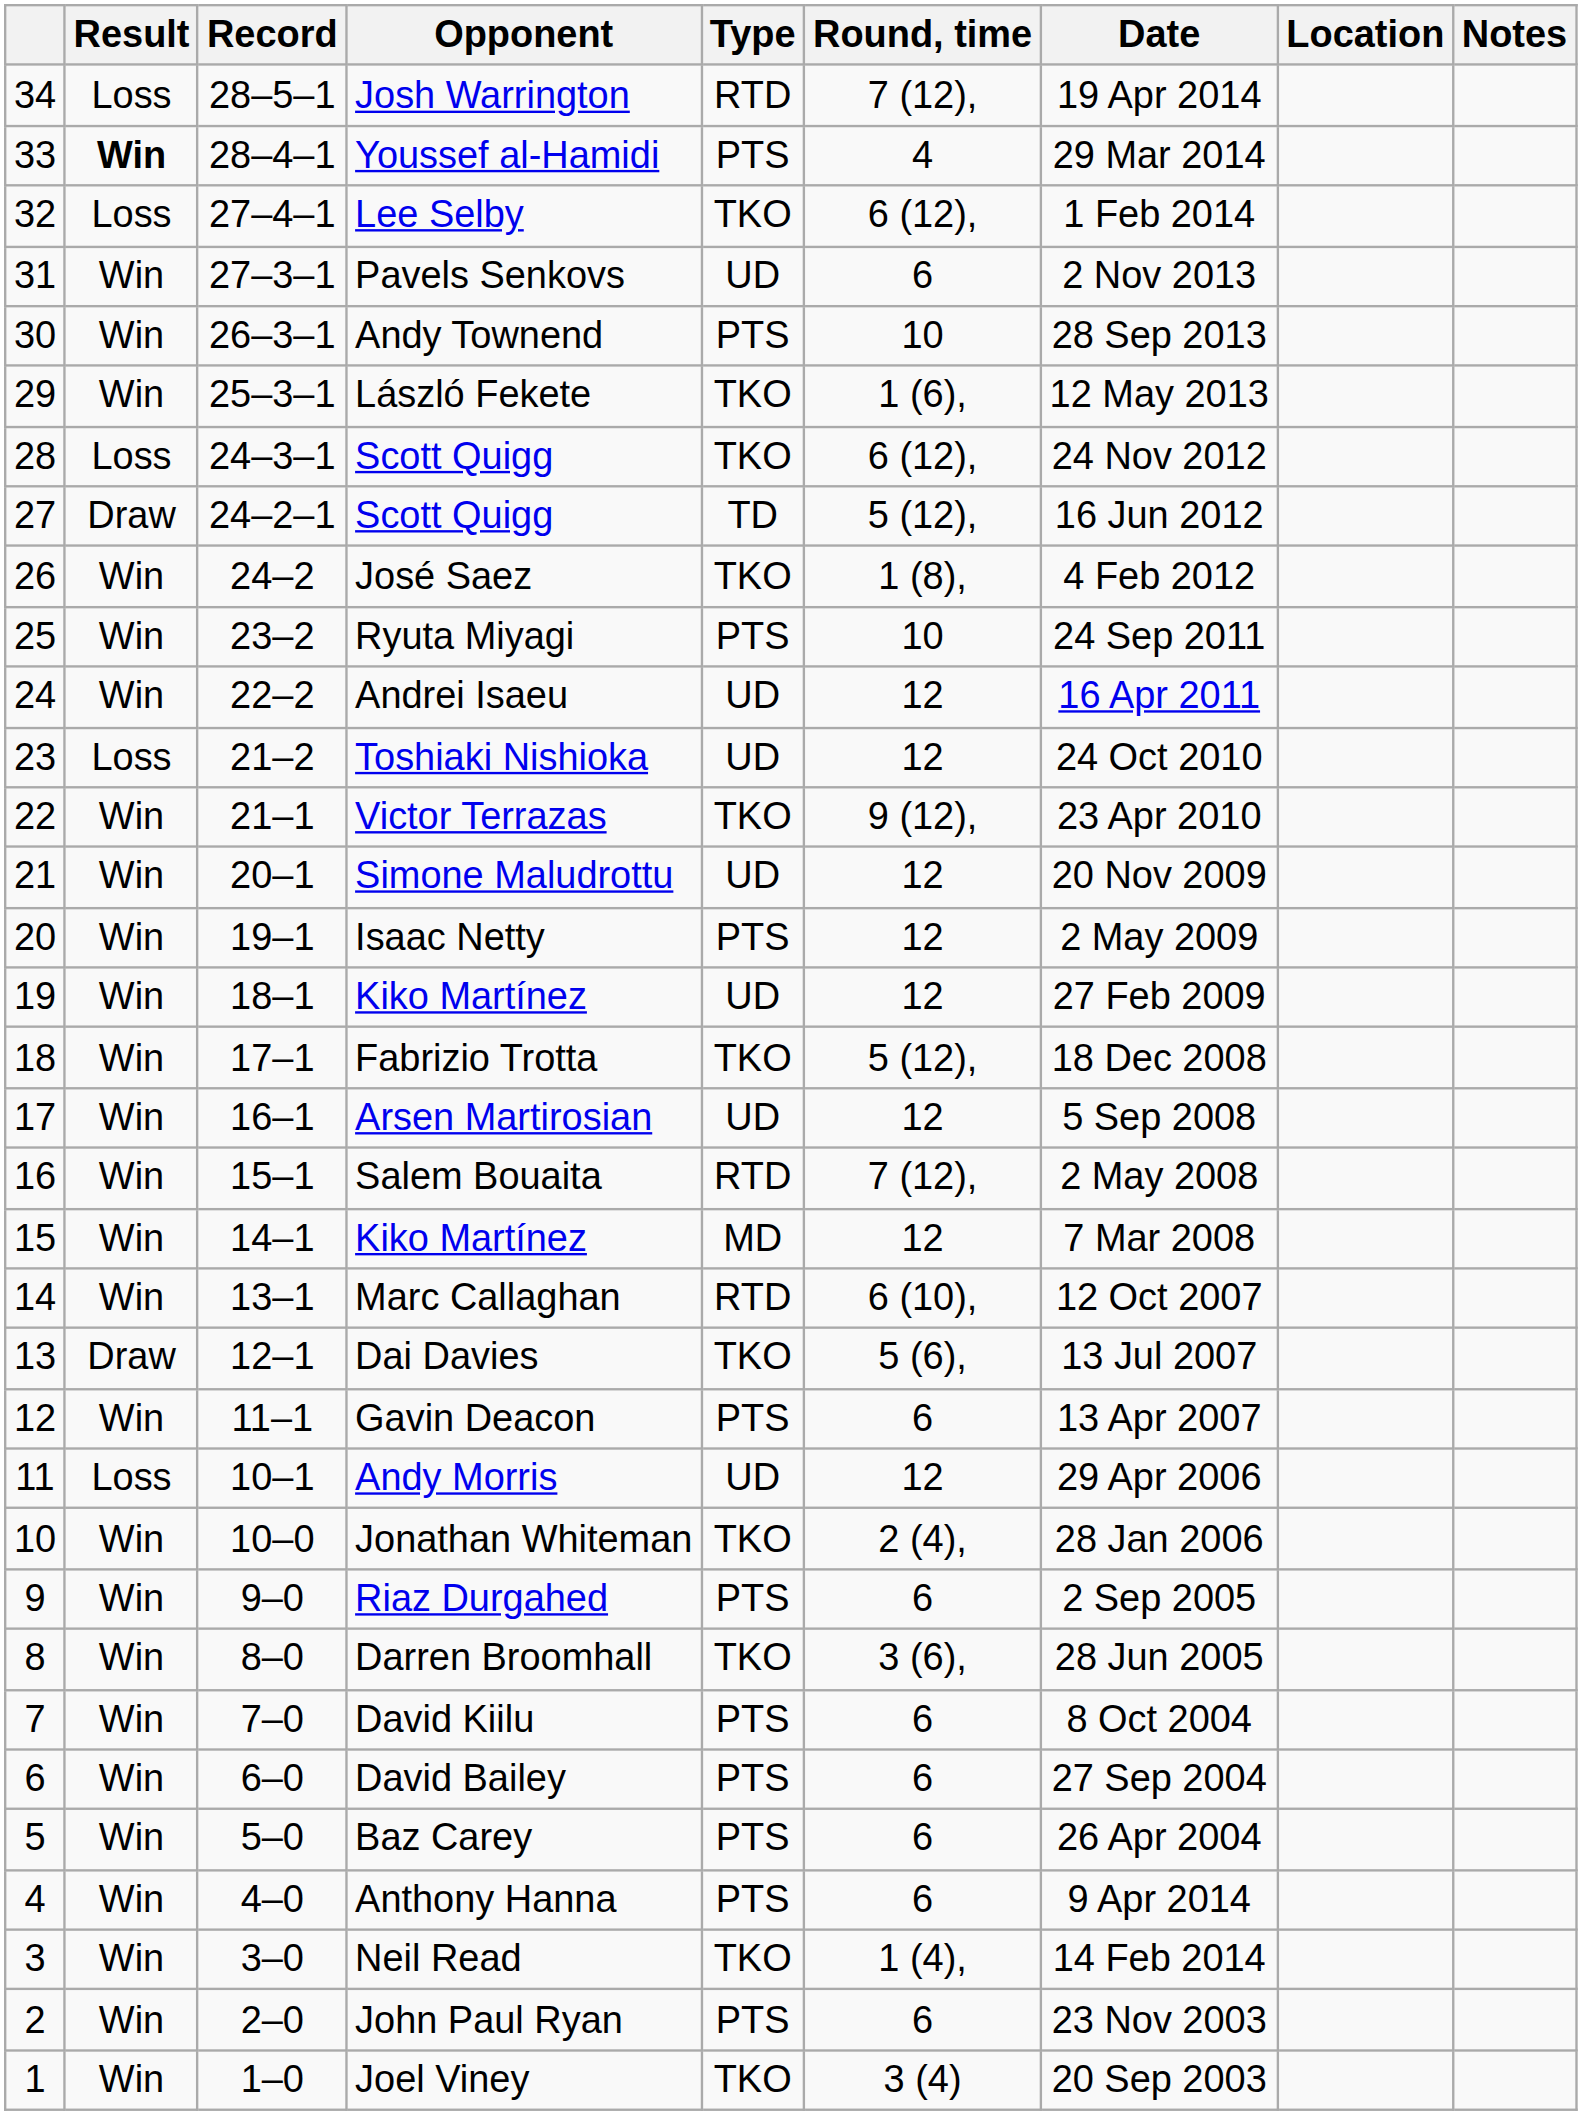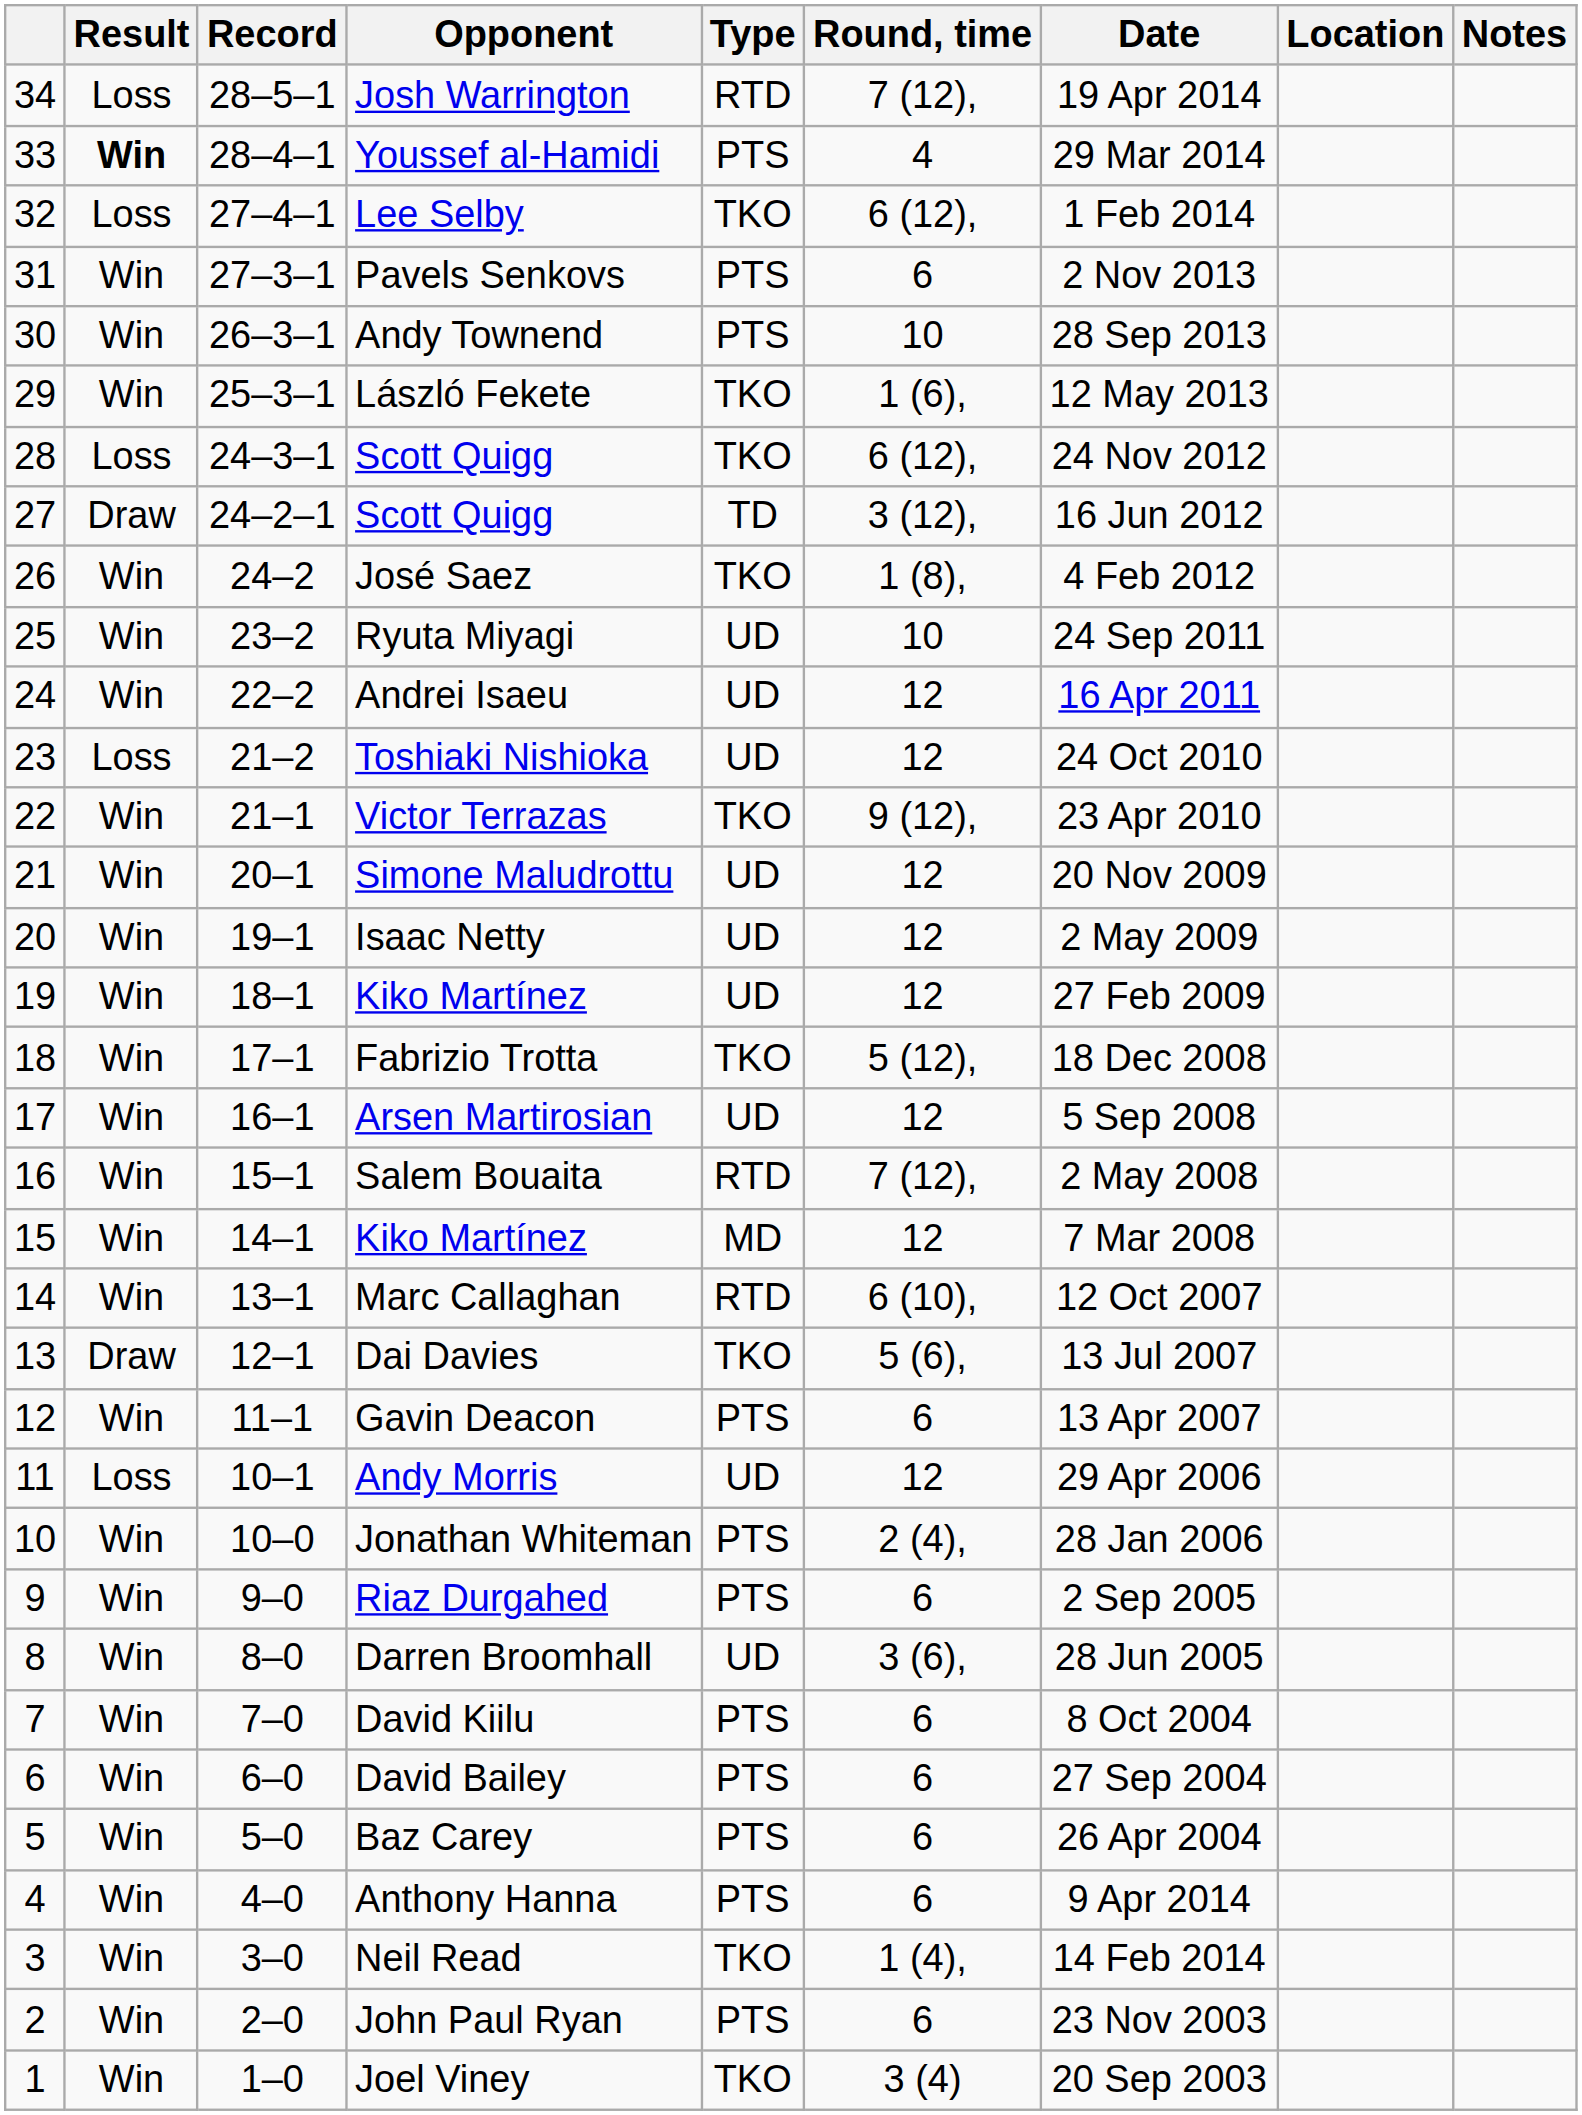Pavels Senkovs | Type: UD -> PTS
27 / Scott Quigg | Round, time: 5 (12), -> 3 (12),
Ryuta Miyagi | Type: PTS -> UD
Isaac Netty | Type: PTS -> UD
Jonathan Whiteman | Type: TKO -> PTS
Darren Broomhall | Type: TKO -> UD
